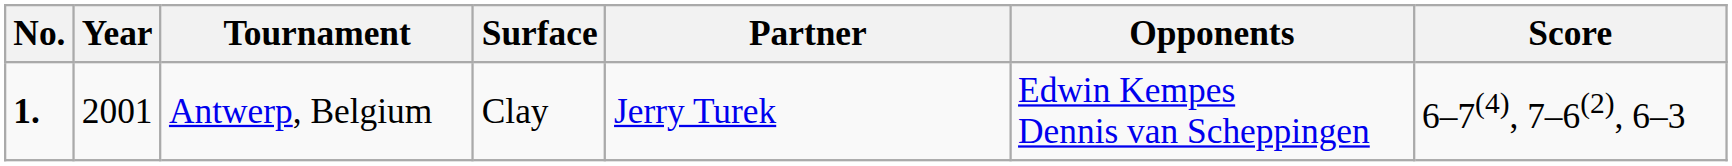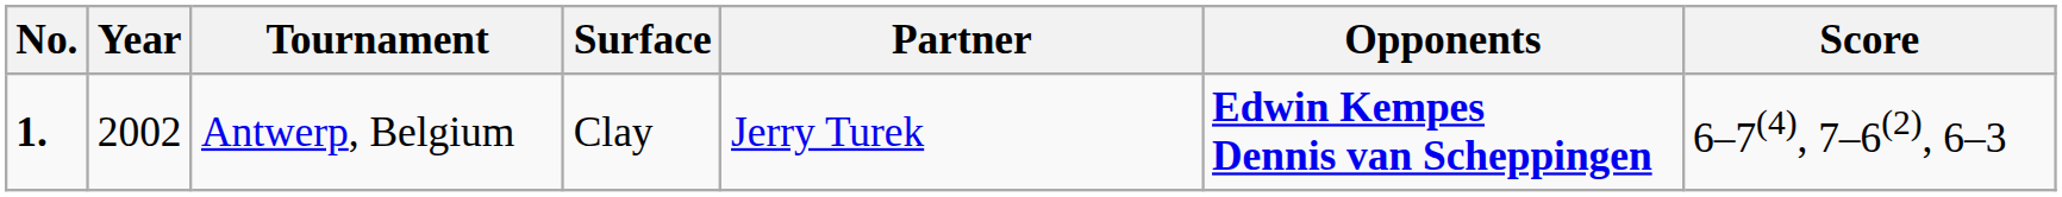Antwerp, Belgium | Year: 2001 -> 2002
Antwerp, Belgium | Opponents: normal -> bold
